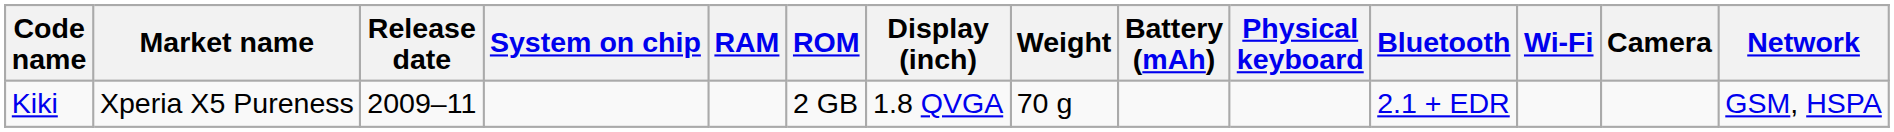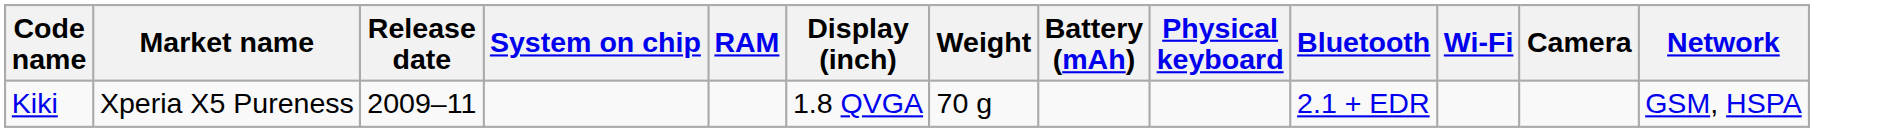- column: ROM | 2 GB
